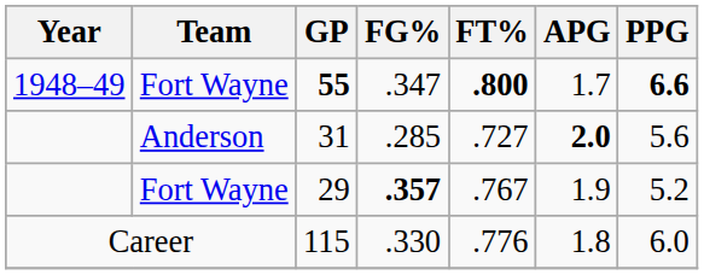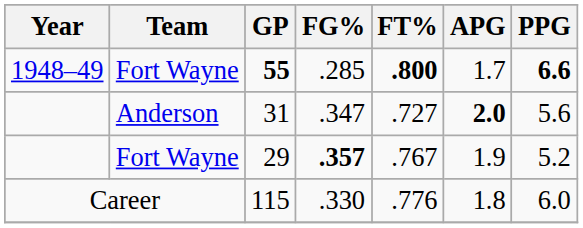55 | FG%: .347 -> .285
31 | FG%: .285 -> .347
